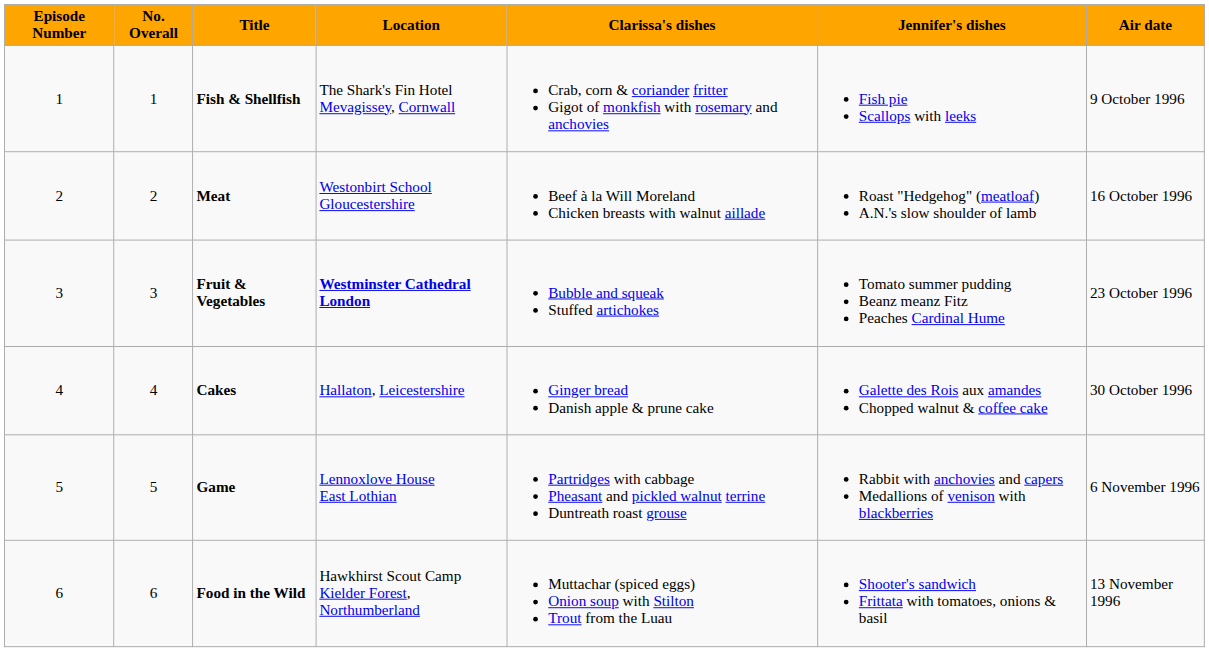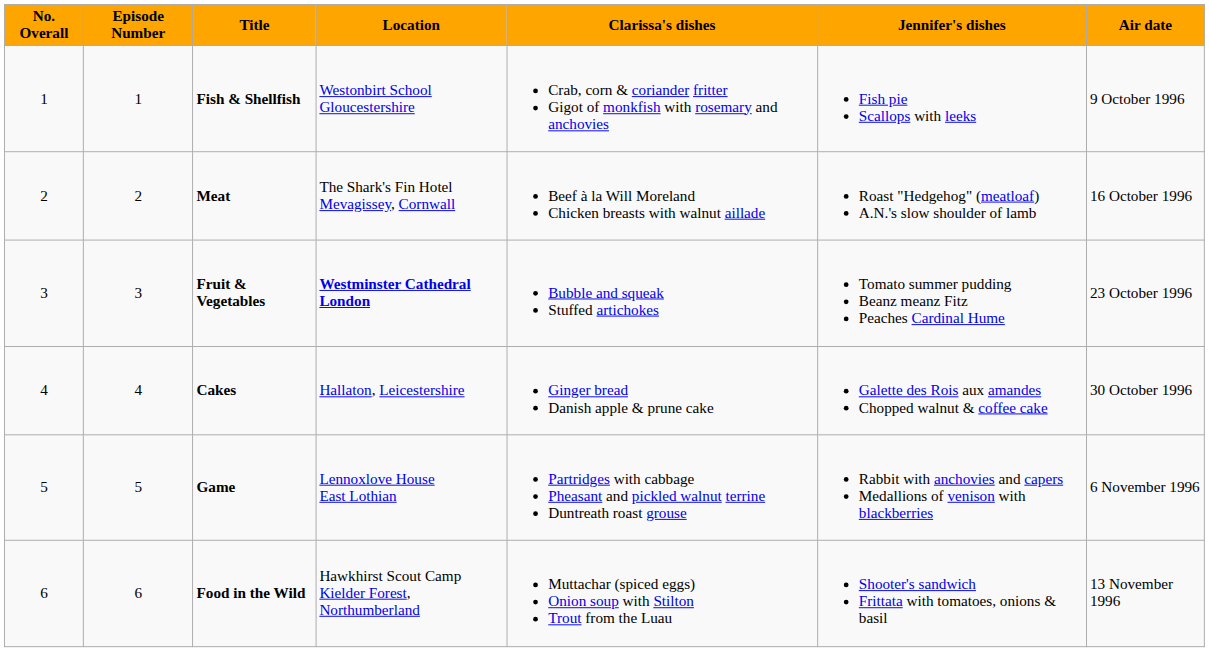columns swapped: No. Overall <-> Episode Number
Fish & Shellfish | Location: The Shark's Fin Hotel Mevagissey, Cornwall -> Westonbirt School Gloucestershire
Meat | Location: Westonbirt School Gloucestershire -> The Shark's Fin Hotel Mevagissey, Cornwall
